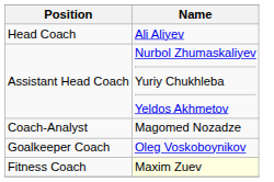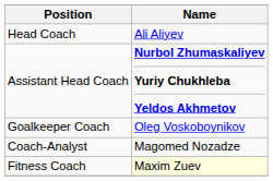Assistant Head Coach | Name: normal -> bold
rows swapped: Goalkeeper Coach <-> Coach-Analyst
